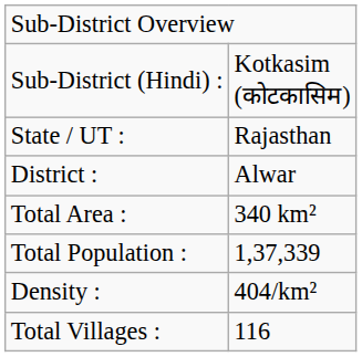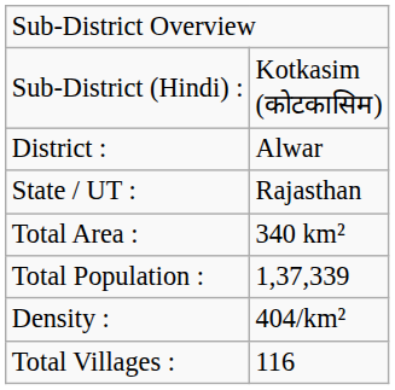rows swapped: District : <-> State / UT :
